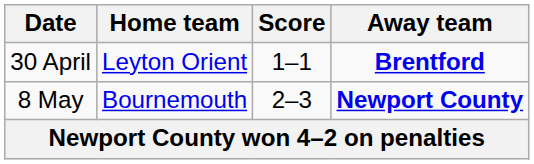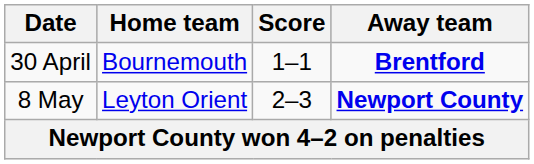30 April | Home team: Leyton Orient -> Bournemouth
8 May | Home team: Bournemouth -> Leyton Orient
